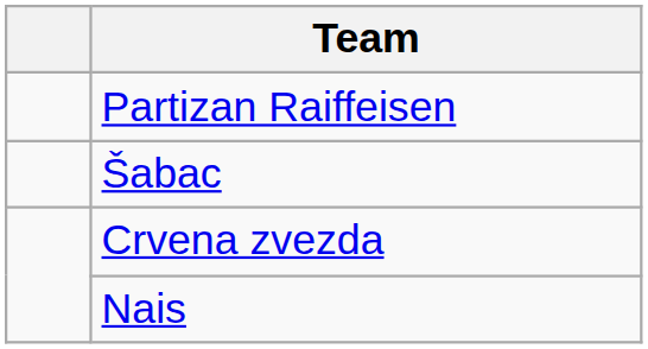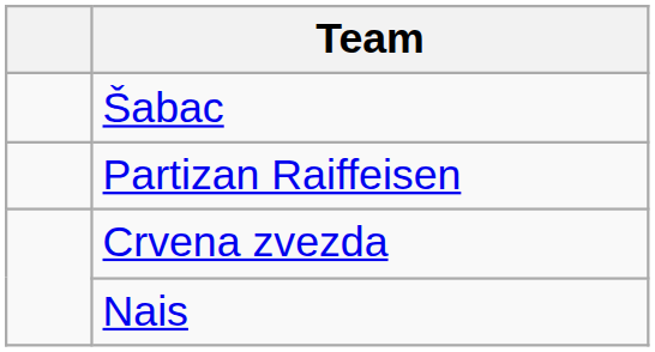rows swapped: Partizan Raiffeisen <-> Šabac
